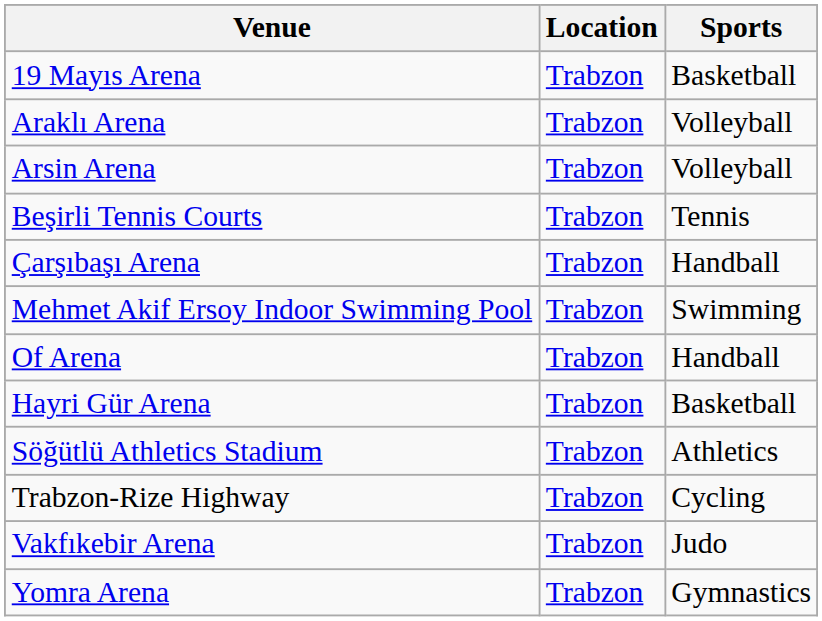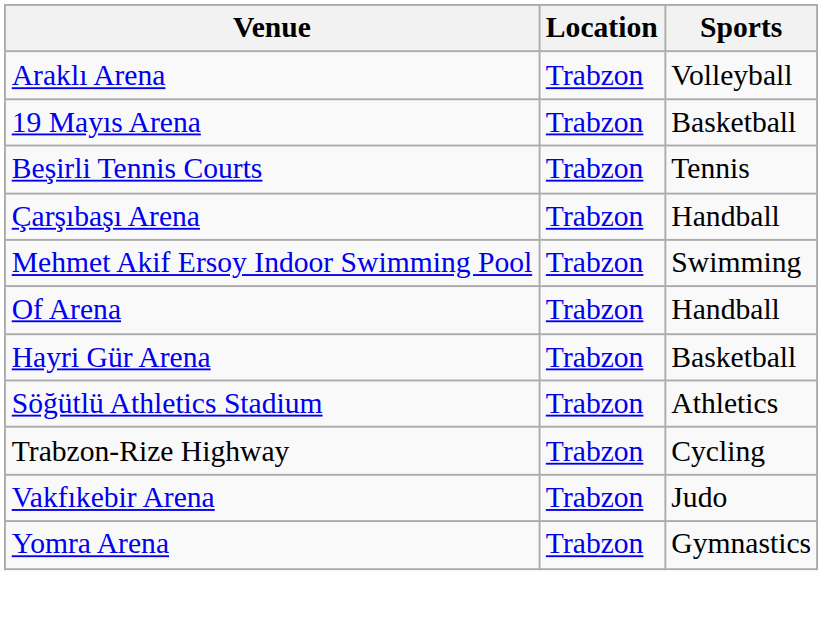rows swapped: 19 Mayıs Arena <-> Araklı Arena
- row: Arsin Arena | Trabzon | Volleyball
